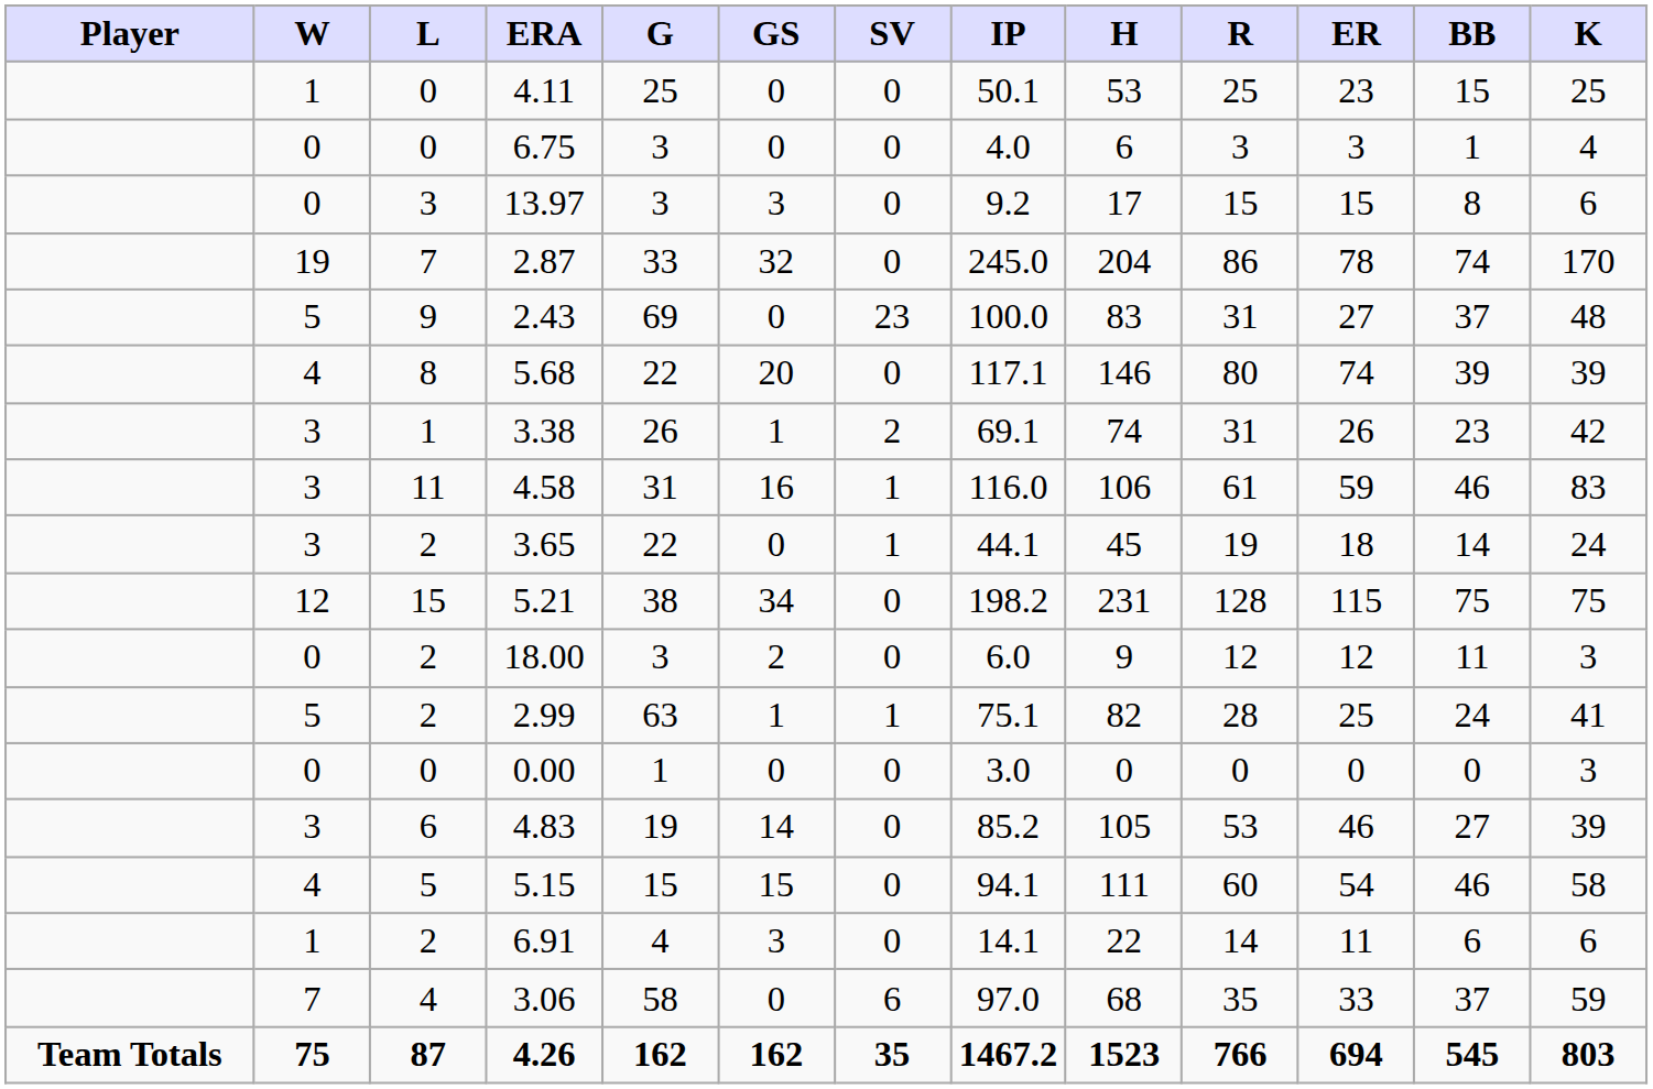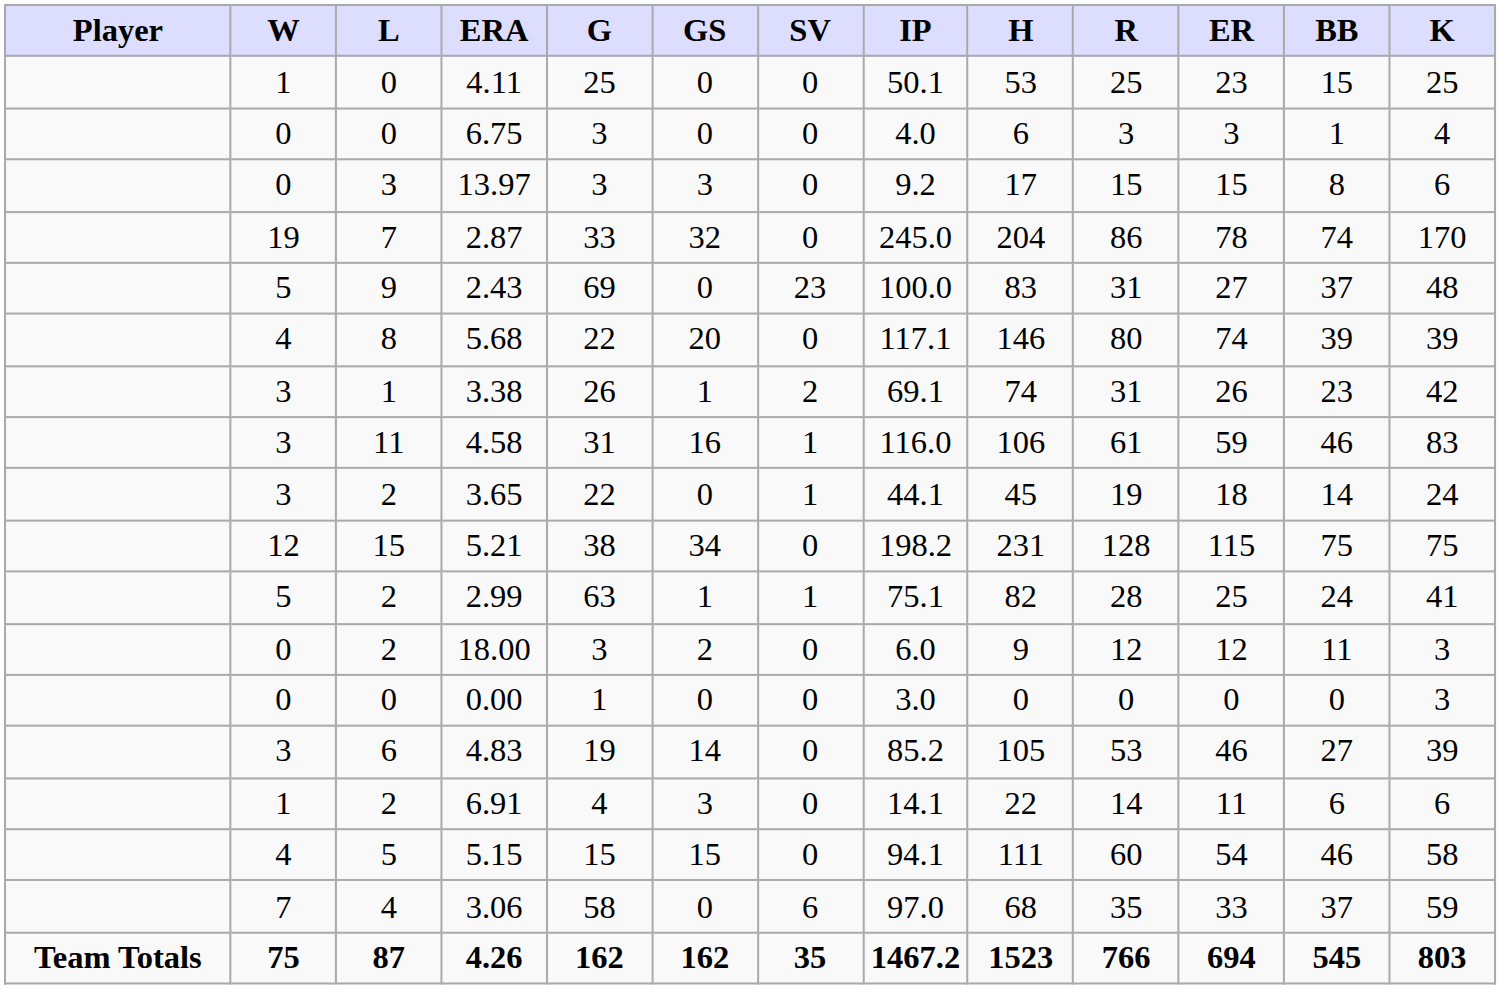rows swapped: 2.99 <-> 18.00
rows swapped: 5.15 <-> 6.91
